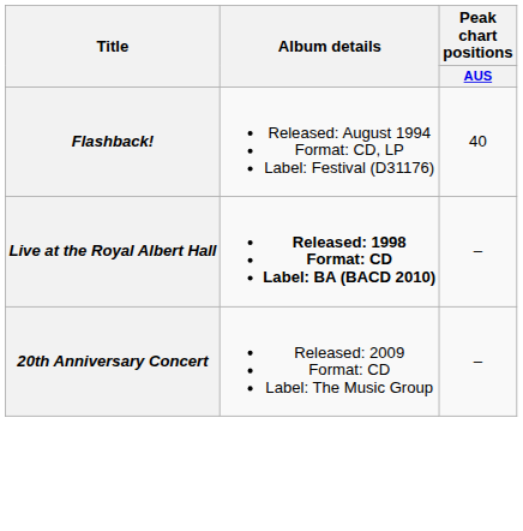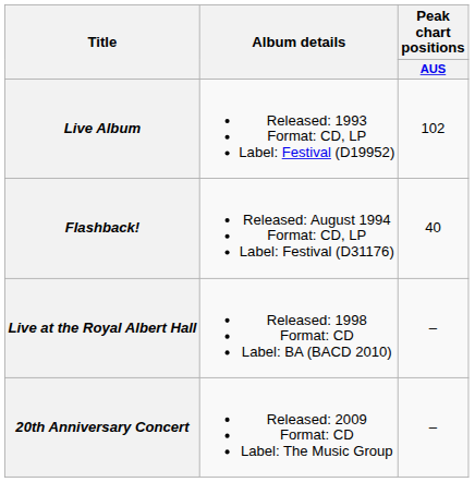+ row: Live Album | Released: 1993 Format: CD, LP Label: Festival (D19952) | 102
Live at the Royal Albert Hall | Album details: bold -> normal
